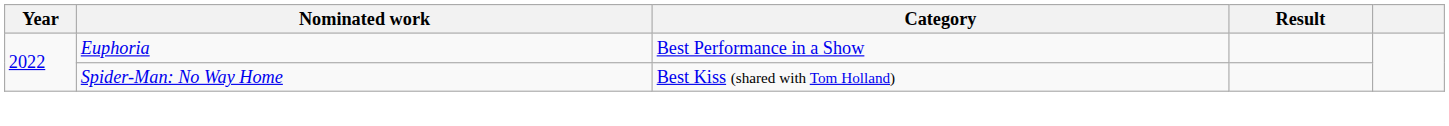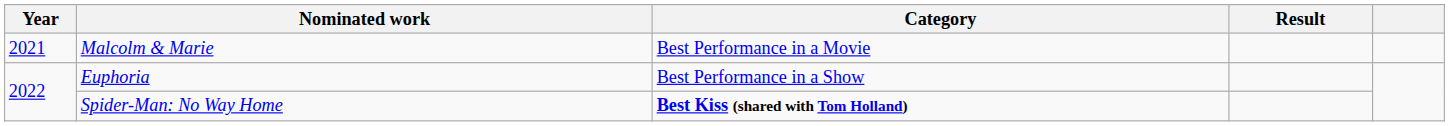+ row: 2021 | Malcolm & Marie | Best Performance in a Movie
Spider-Man: No Way Home | Category: normal -> bold
